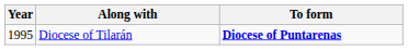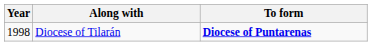Diocese of Tilarán | Year: 1995 -> 1998
